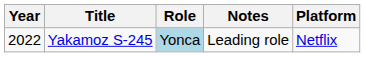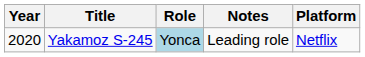Yakamoz S-245 | Year: 2022 -> 2020
